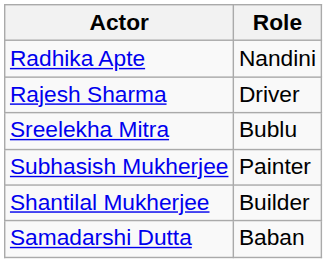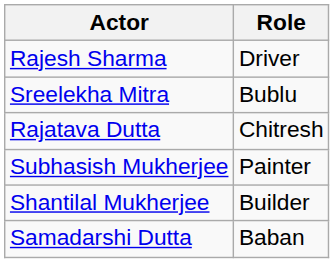- row: Radhika Apte | Nandini
+ row: Rajatava Dutta | Chitresh
